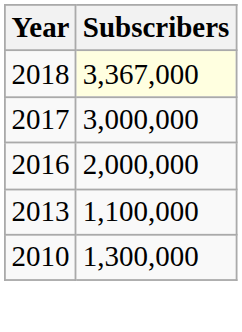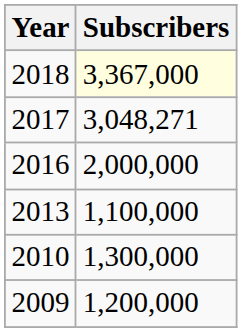2017 | Subscribers: 3,000,000 -> 3,048,271
+ row: 2009 | 1,200,000
